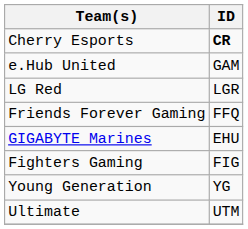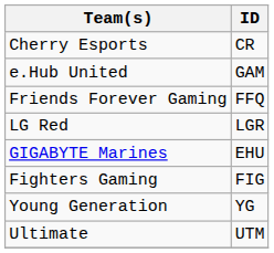Cherry Esports | ID: bold -> normal
rows swapped: LG Red <-> Friends Forever Gaming
